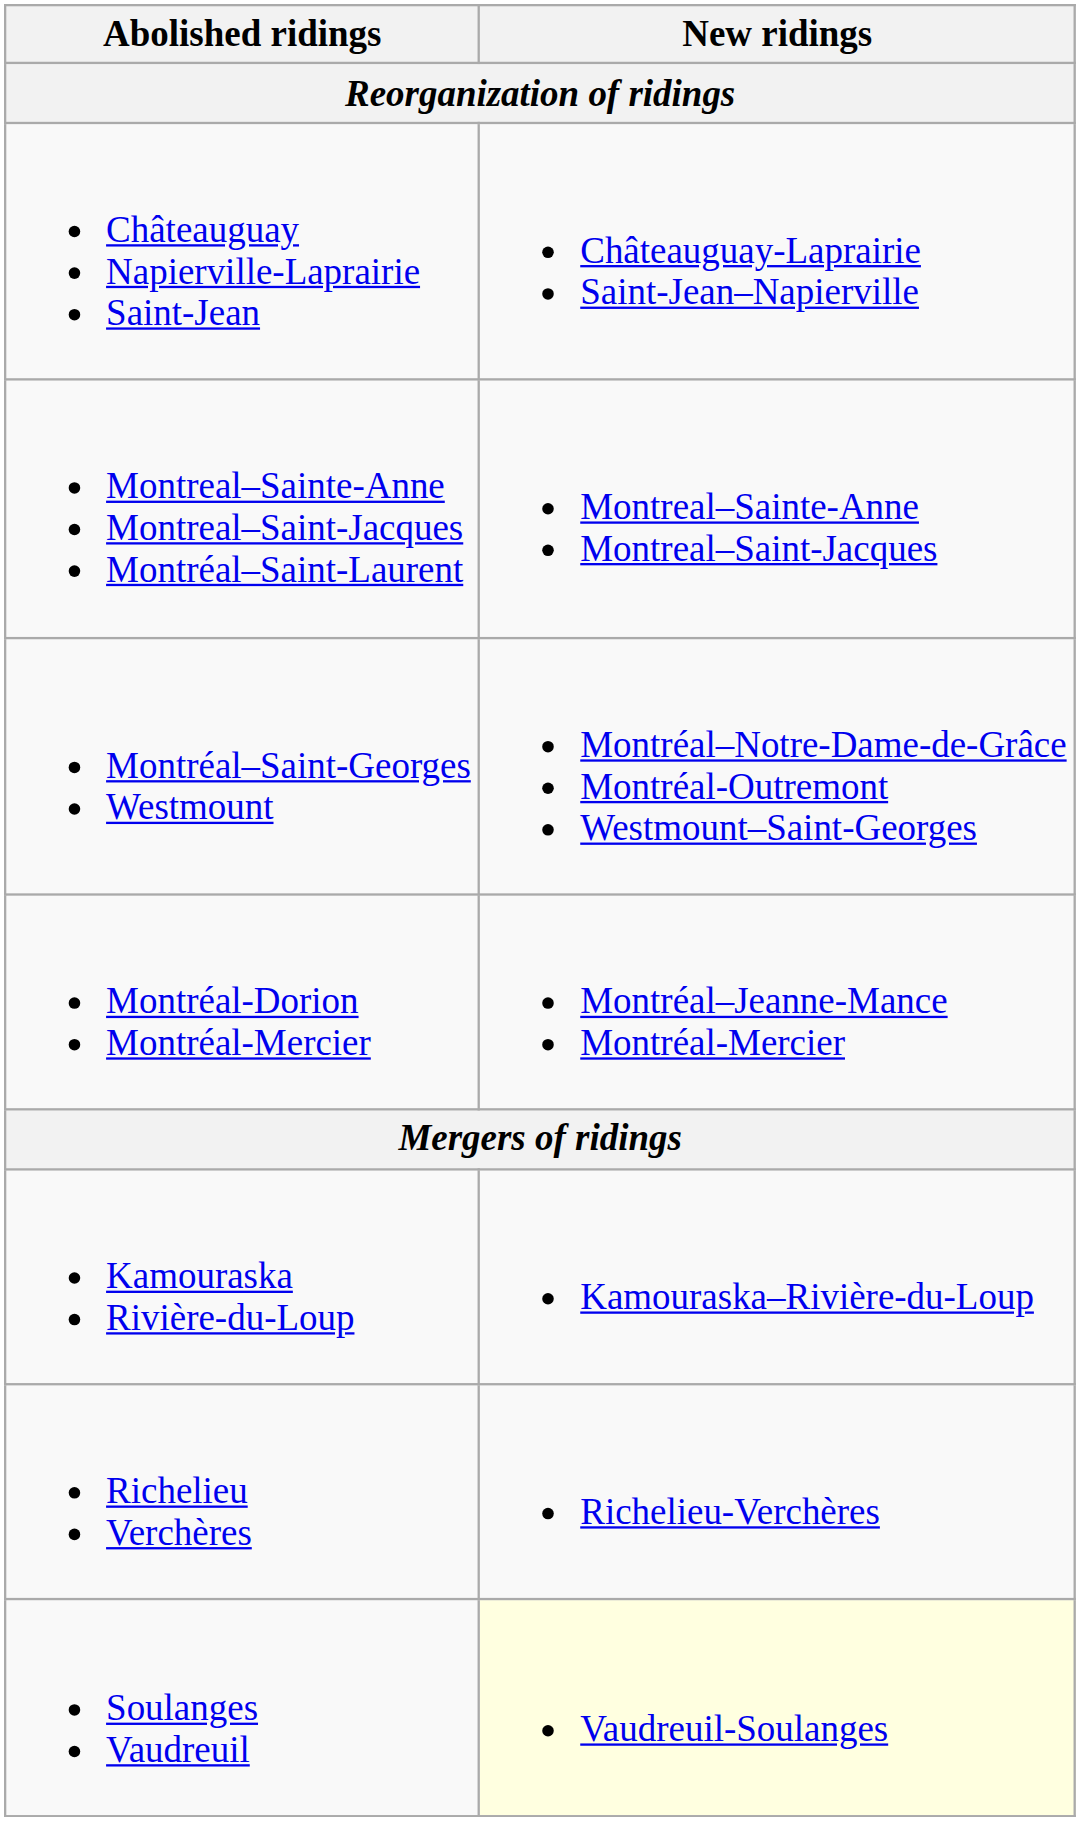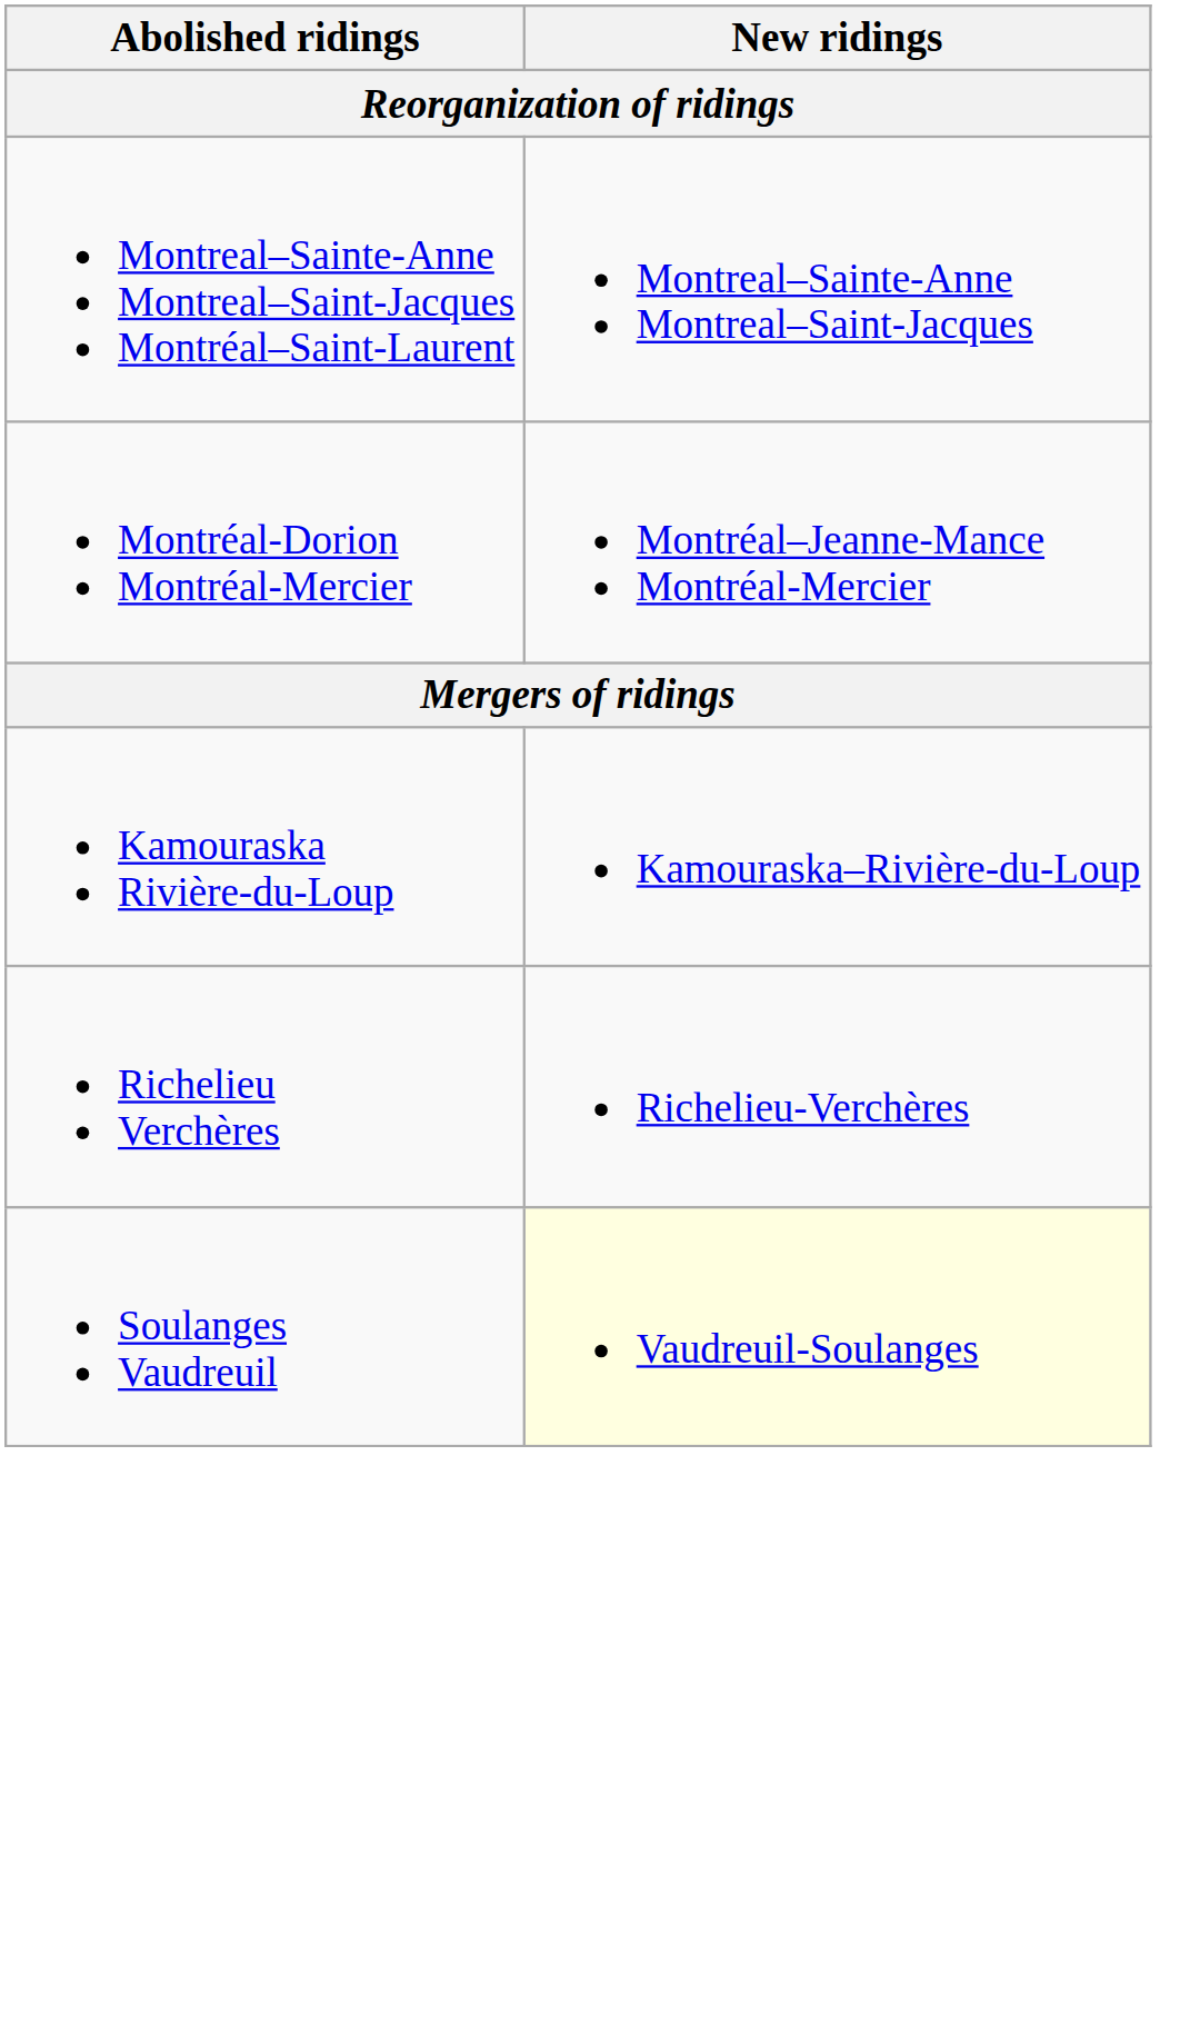- row: Châteauguay Napierville-Laprairie Saint-Jean | Châteauguay-Laprairie Saint-Jean–Napierville
- row: Montréal–Saint-Georges Westmount | Montréal–Notre-Dame-de-Grâce Montréal-Outremont Westmount–Saint-Georges
